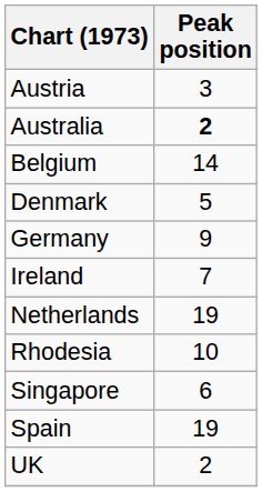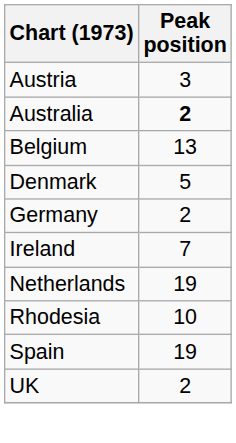Belgium | Peak position: 14 -> 13
Germany | Peak position: 9 -> 2
- row: Singapore | 6
